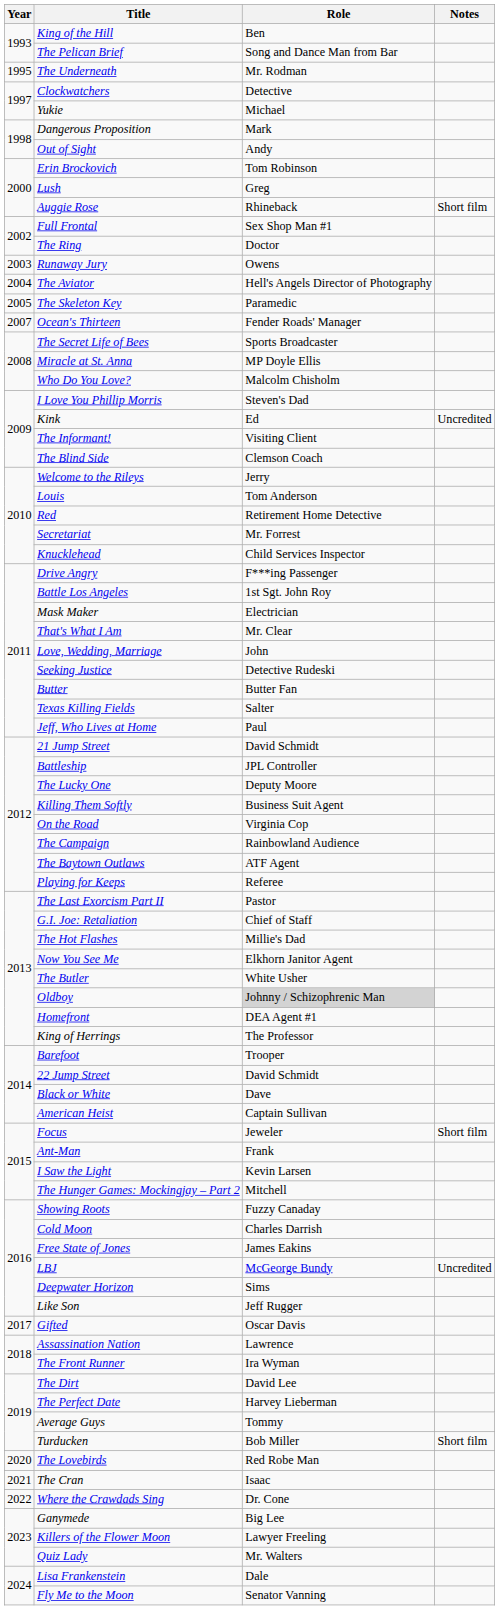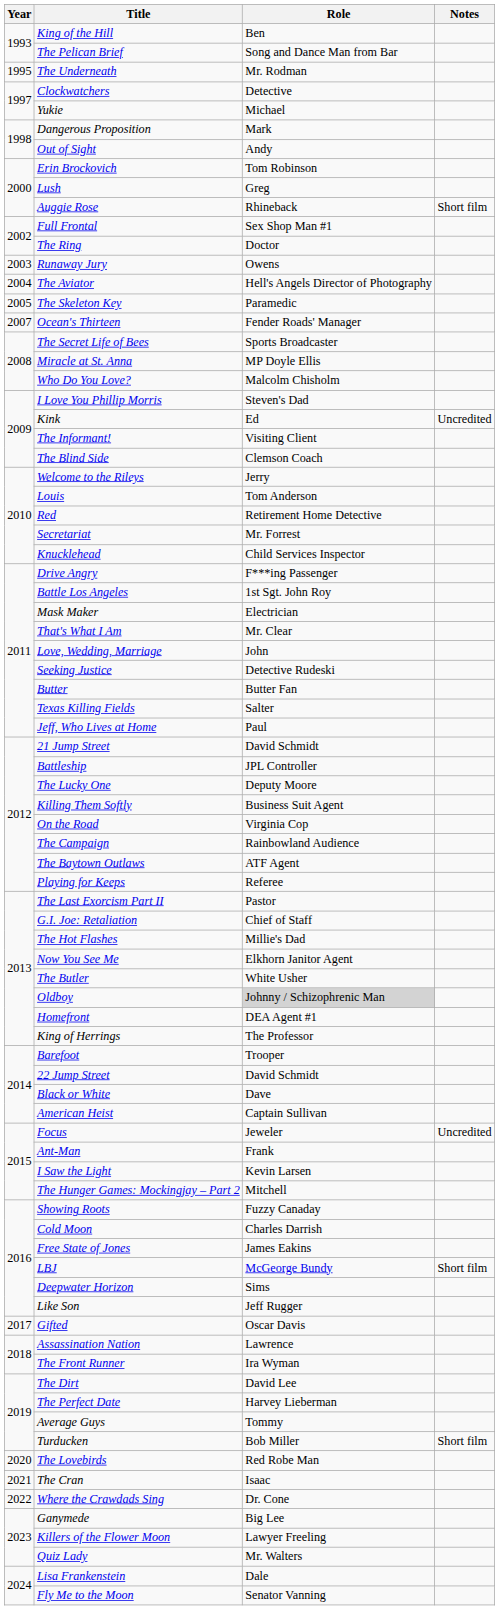Focus | Notes: Short film -> Uncredited
LBJ | Notes: Uncredited -> Short film
